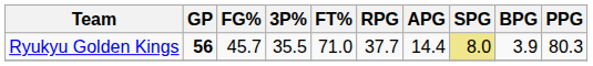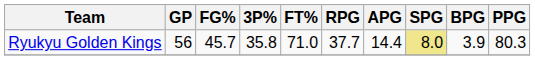Ryukyu Golden Kings | GP: bold -> normal
Ryukyu Golden Kings | 3P%: 35.5 -> 35.8
